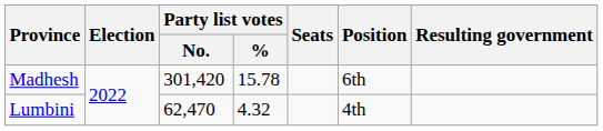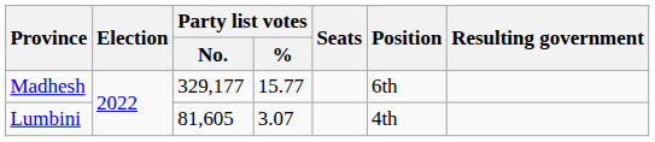Madhesh | Party list votes / No.: 301,420 -> 329,177
Madhesh | Party list votes / %: 15.78 -> 15.77
Lumbini | Party list votes / No.: 62,470 -> 81,605
Lumbini | Party list votes / %: 4.32 -> 3.07
